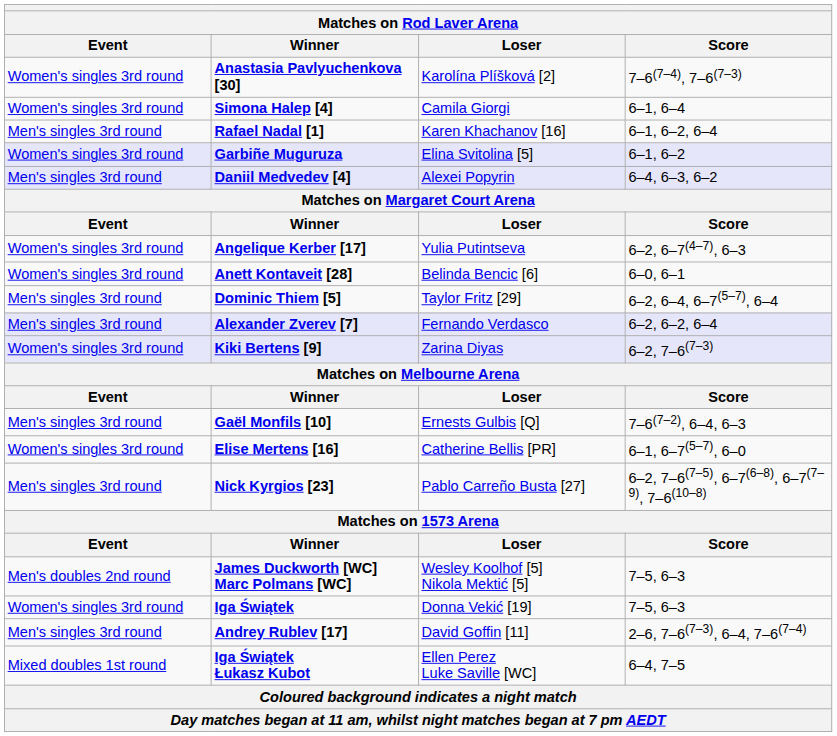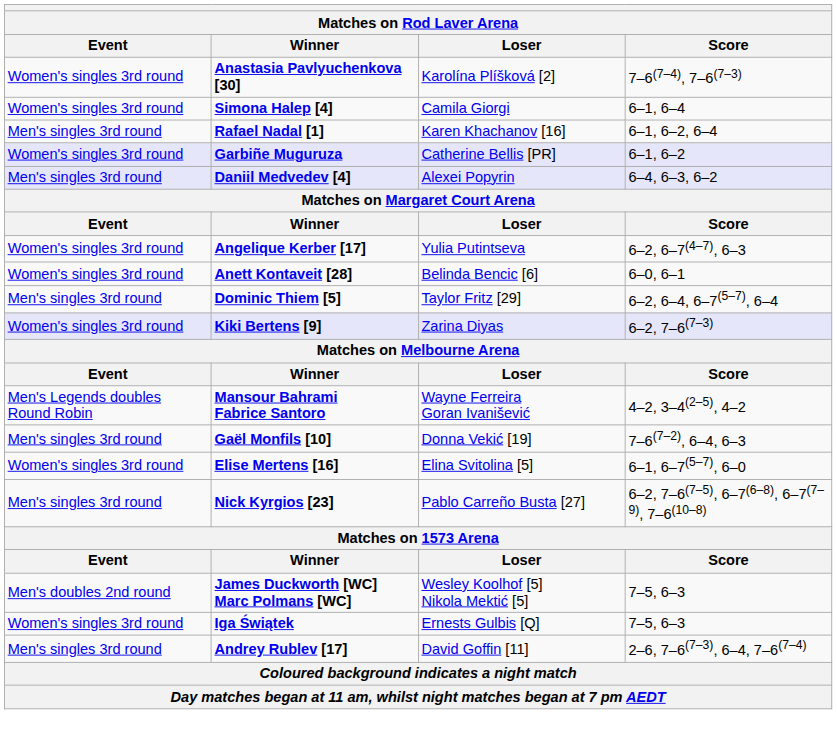Garbiñe Muguruza | Loser: Elina Svitolina [5] -> Catherine Bellis [PR]
- row: Men's singles 3rd round | Alexander Zverev [7] | Fernando Verdasco | 6–2, 6–2, 6–4
+ row: Men's Legends doubles Round Robin | Mansour Bahrami Fabrice Santoro | Wayne Ferreira Goran Ivanišević | 4–2, 3–4(2–5), 4–2
Gaël Monfils [10] | Loser: Ernests Gulbis [Q] -> Donna Vekić [19]
Elise Mertens [16] | Loser: Catherine Bellis [PR] -> Elina Svitolina [5]
Iga Świątek | Loser: Donna Vekić [19] -> Ernests Gulbis [Q]
- row: Mixed doubles 1st round | Iga Świątek Łukasz Kubot | Ellen Perez Luke Saville [WC] | 6–4, 7–5
